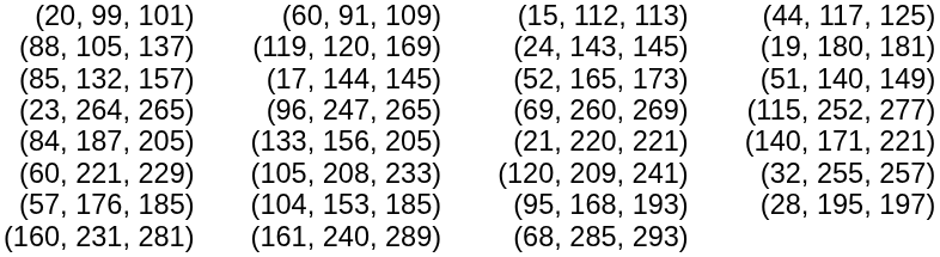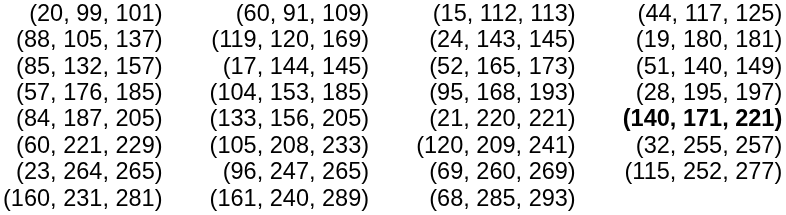rows swapped: (57, 176, 185) <-> (23, 264, 265)
(84, 187, 205) | column 4: normal -> bold
